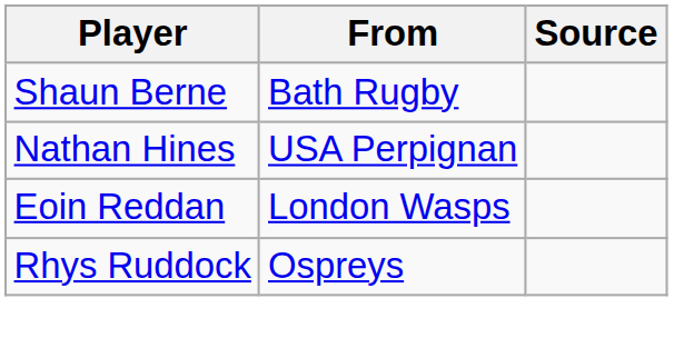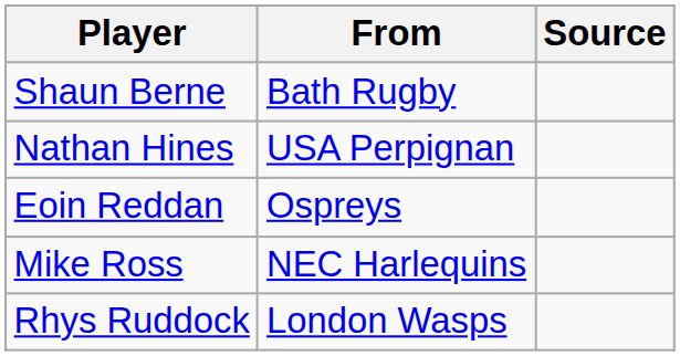Eoin Reddan | From: London Wasps -> Ospreys
+ row: Mike Ross | NEC Harlequins
Rhys Ruddock | From: Ospreys -> London Wasps
